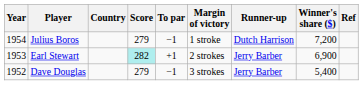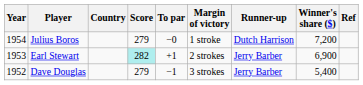Julius Boros | To par: −1 -> −0
